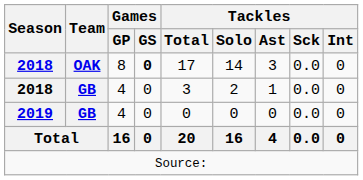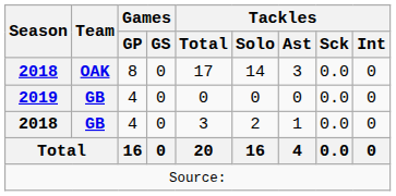2018 / OAK | Games / GS: bold -> normal
rows swapped: 2018 / GB <-> 2019
